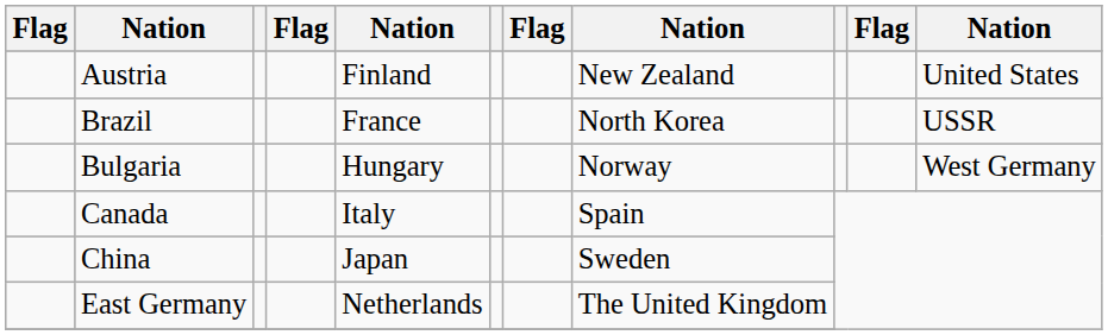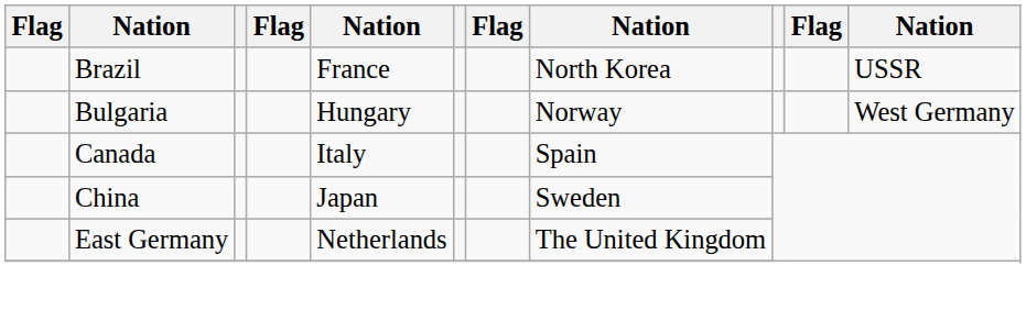- row: Austria | Finland | New Zealand | United States
